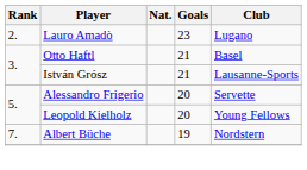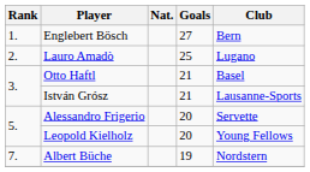+ row: 1. | Englebert Bösch | 27 | Bern
Lauro Amadò | Goals: 23 -> 25
